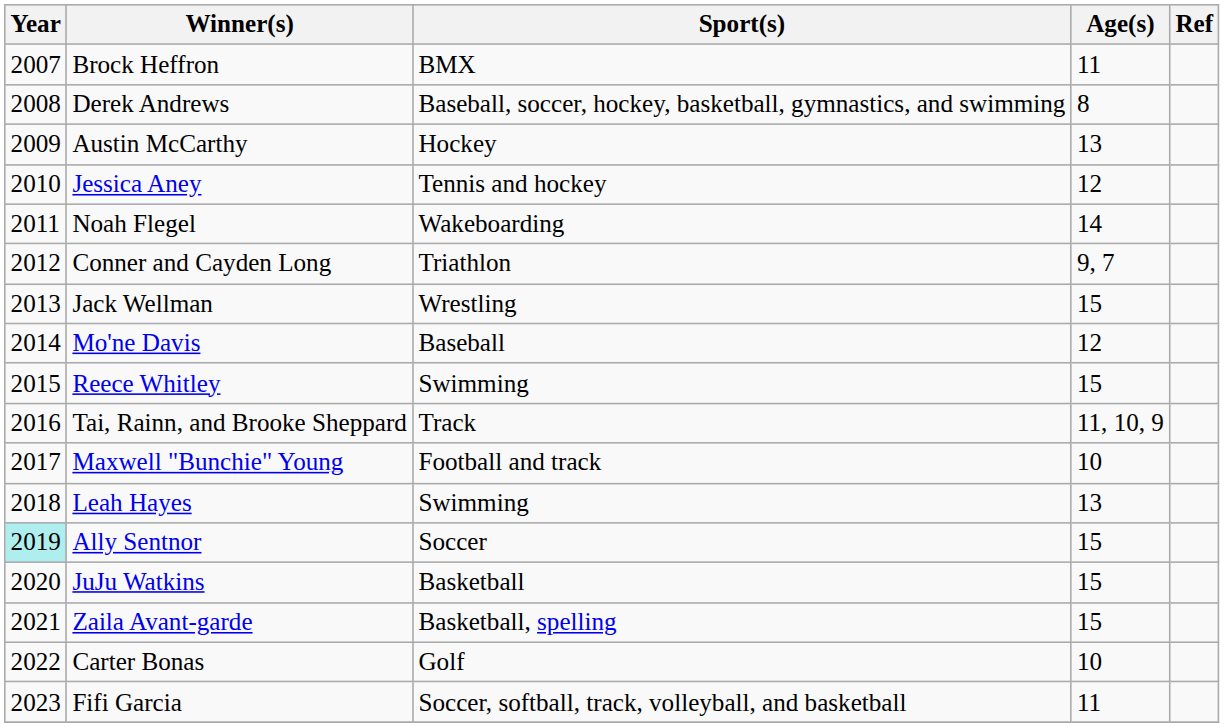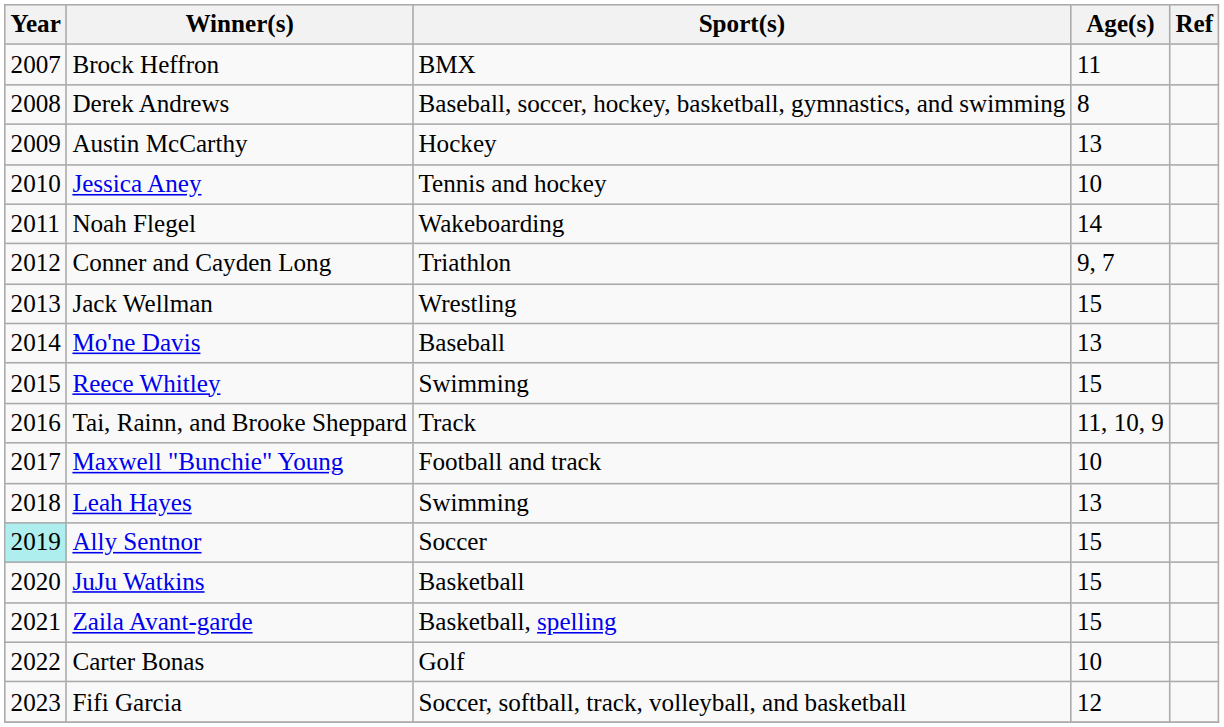Jessica Aney | Age(s): 12 -> 10
Mo'ne Davis | Age(s): 12 -> 13
Fifi Garcia | Age(s): 11 -> 12
